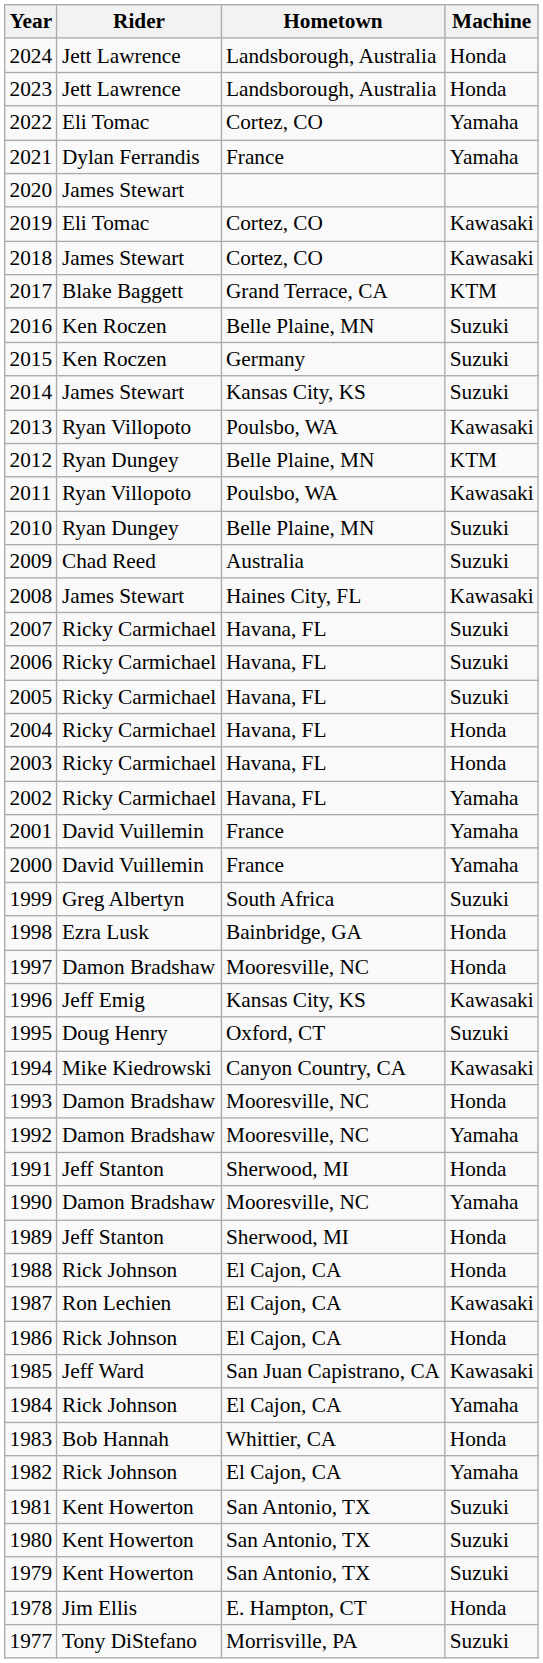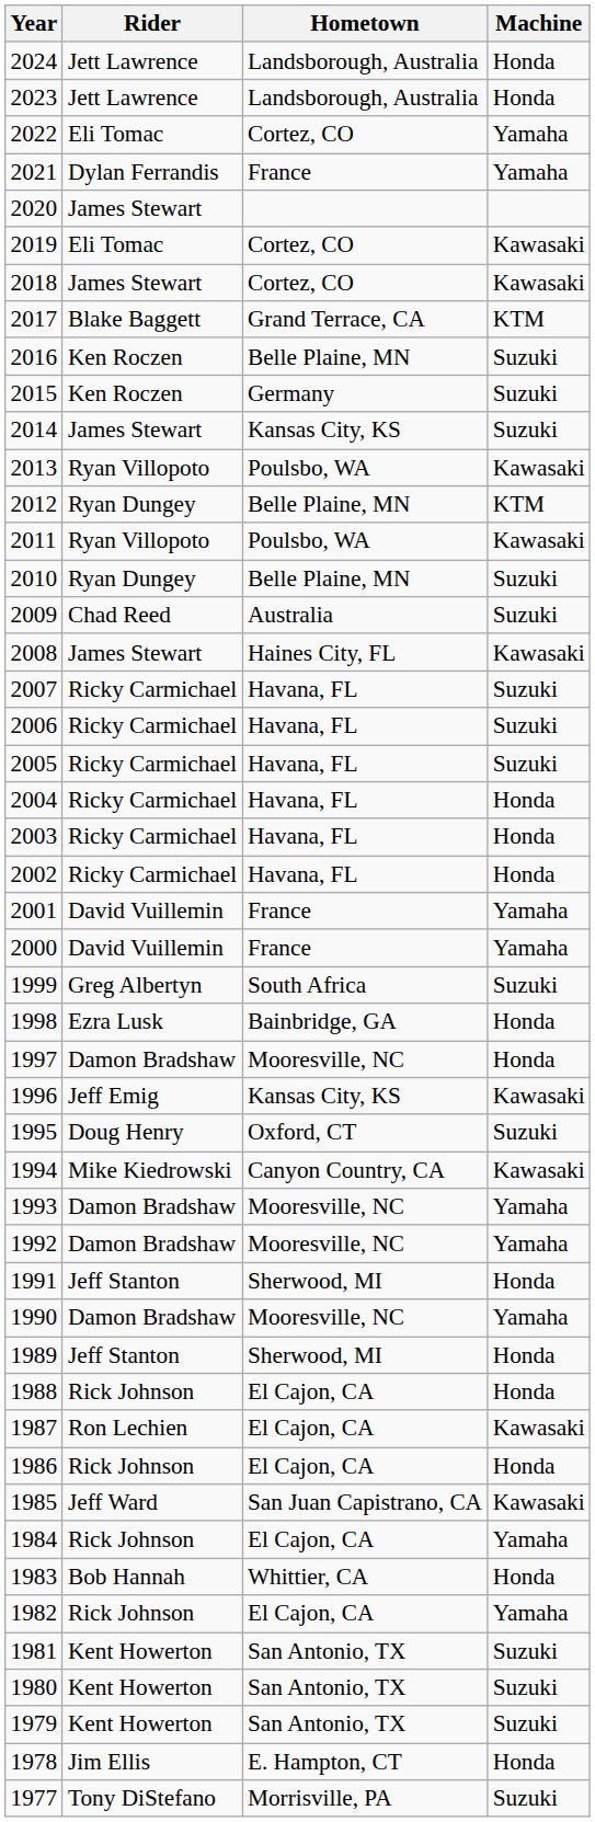2002 | Machine: Yamaha -> Honda
1993 | Machine: Honda -> Yamaha
